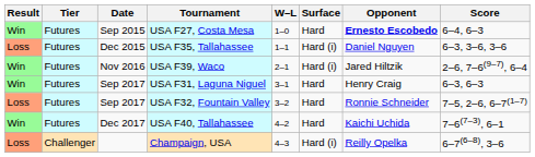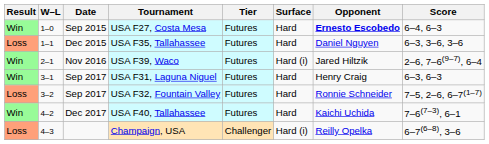columns swapped: W–L <-> Tier
USA F35, Tallahassee | Surface: Hard (i) -> Hard
